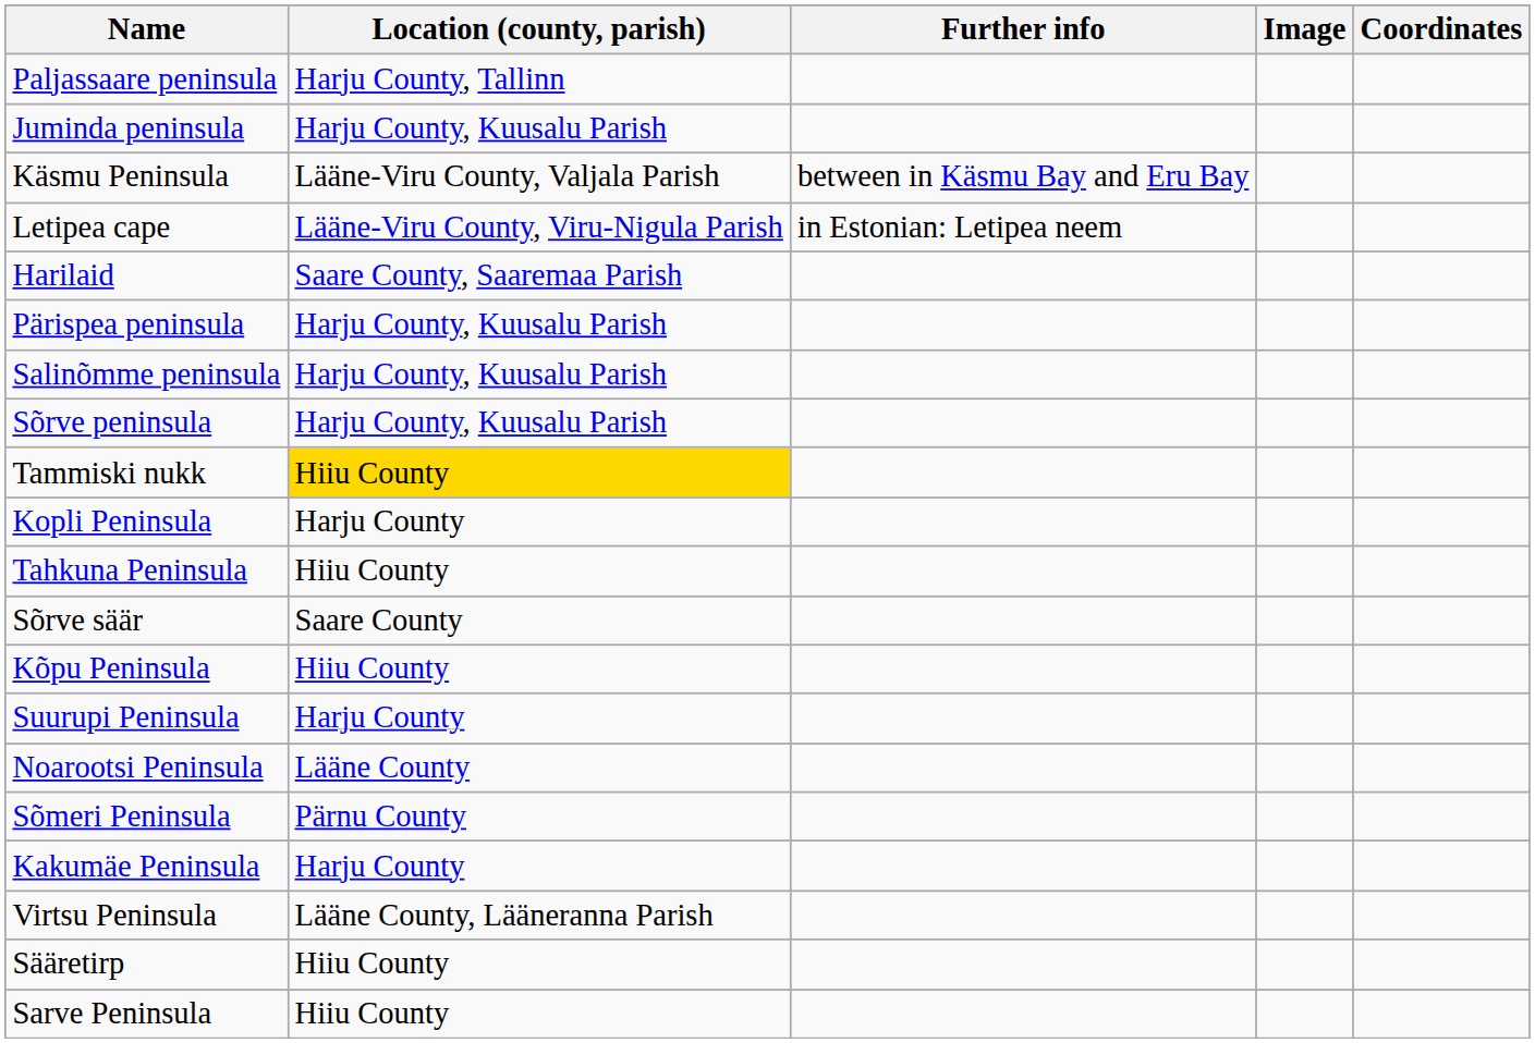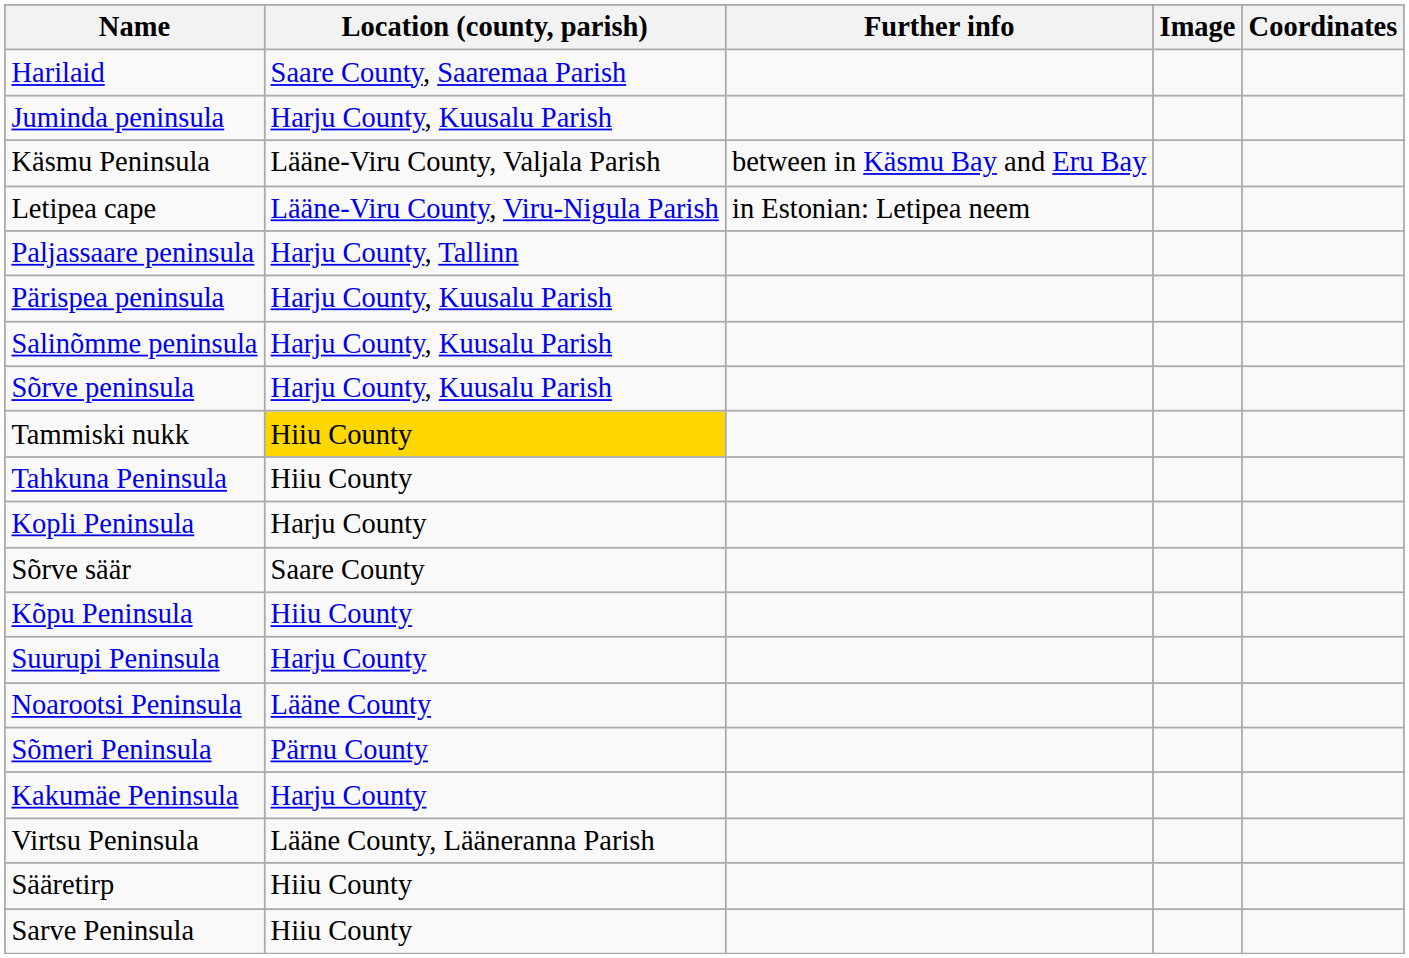rows swapped: Harilaid <-> Paljassaare peninsula
rows swapped: Kopli Peninsula <-> Tahkuna Peninsula
